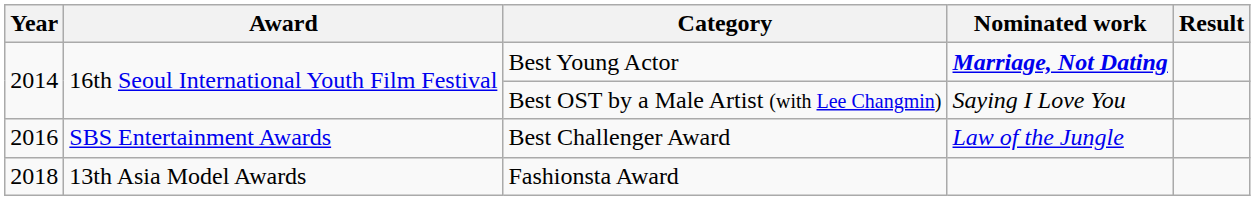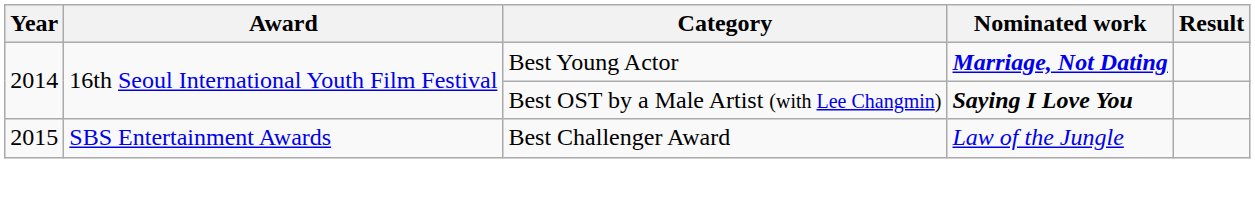Best OST by a Male Artist (with Lee Changmin) | Nominated work: normal -> bold
Best Challenger Award | Year: 2016 -> 2015
- row: 2018 | 13th Asia Model Awards | Fashionsta Award
